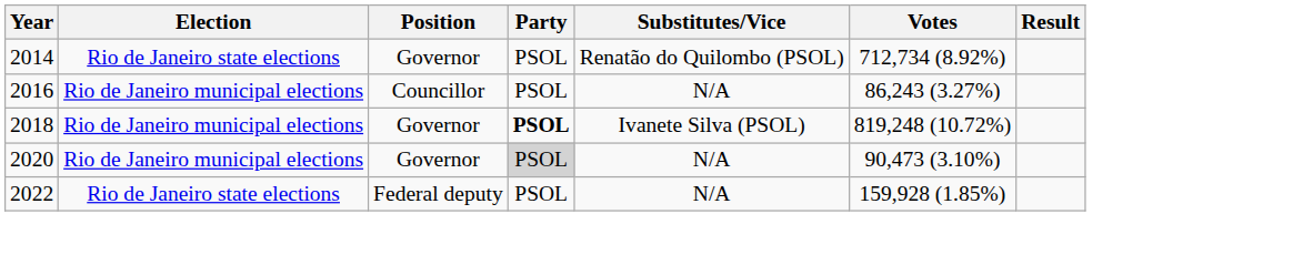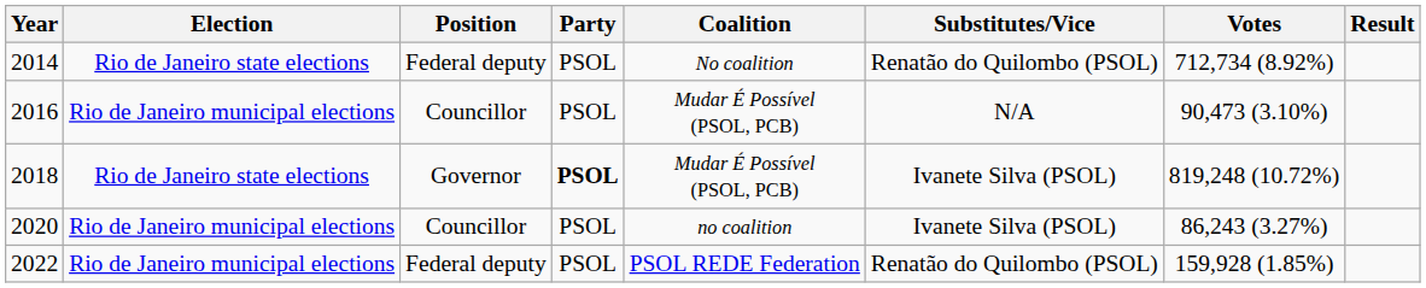+ column: Coalition | No coalition | Mudar É Possível (PSOL, PCB) | Mudar É Possível (PSOL, PCB) | no coalition | PSOL REDE Federation
2014 | Position: Governor -> Federal deputy
2016 | Votes: 86,243 (3.27%) -> 90,473 (3.10%)
2018 | Election: Rio de Janeiro municipal elections -> Rio de Janeiro state elections
2020 | Position: Governor -> Councillor
2020 | Party: lightgrey background -> no background
2020 | Substitutes/Vice: N/A -> Ivanete Silva (PSOL)
2020 | Votes: 90,473 (3.10%) -> 86,243 (3.27%)
2022 | Election: Rio de Janeiro state elections -> Rio de Janeiro municipal elections
2022 | Substitutes/Vice: N/A -> Renatão do Quilombo (PSOL)
